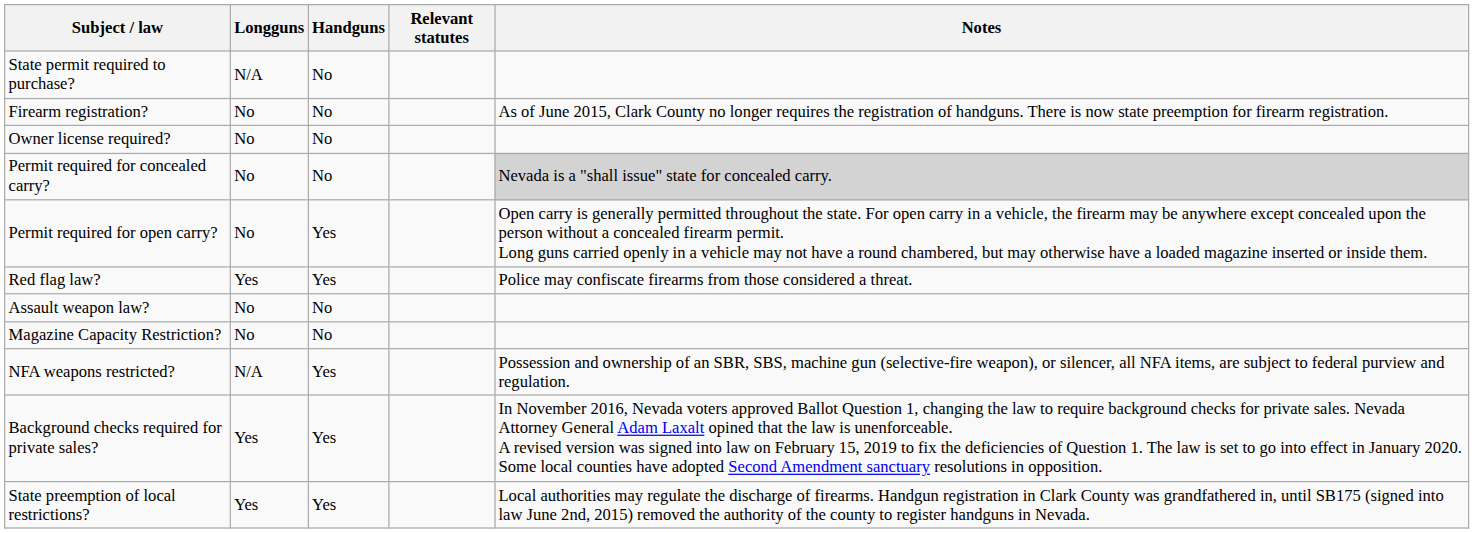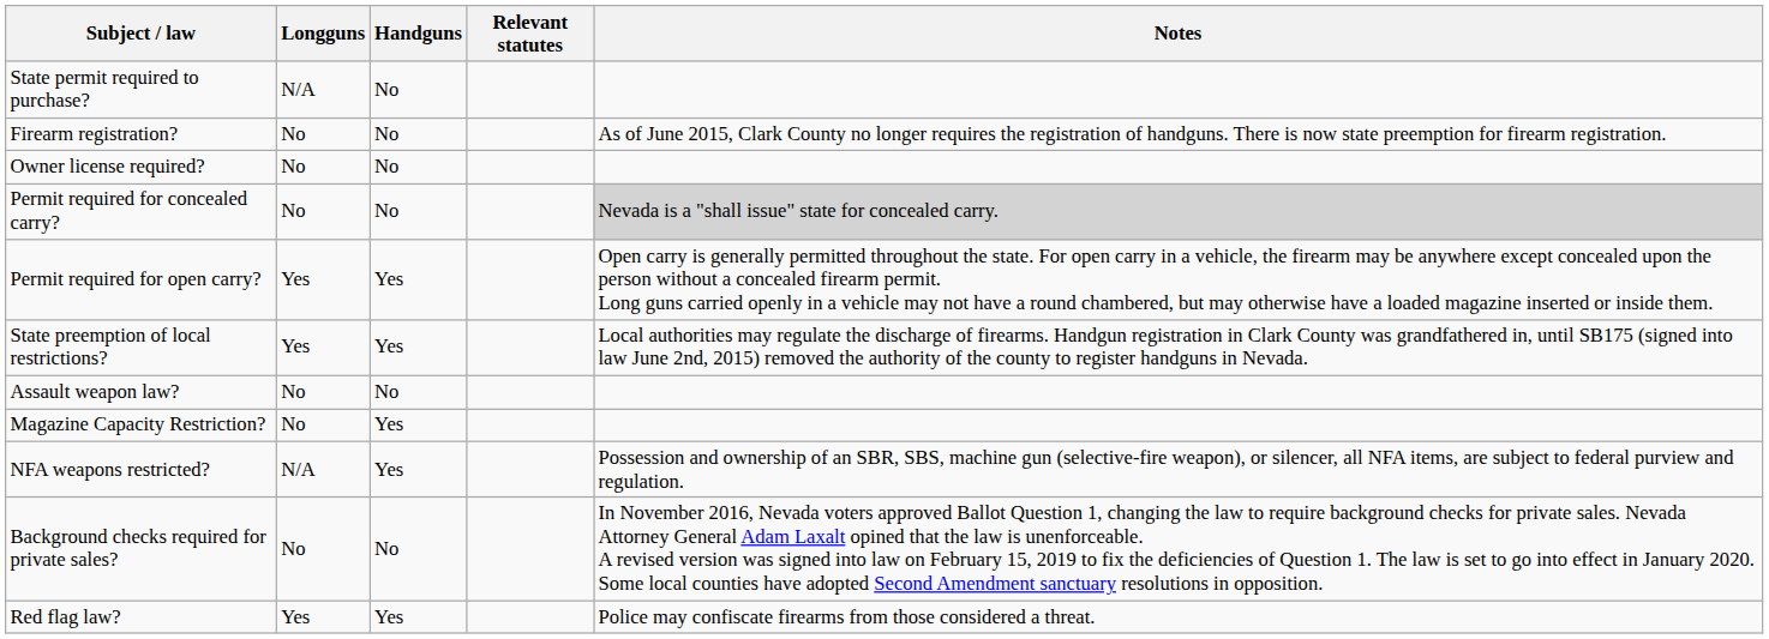Permit required for open carry? | Longguns: No -> Yes
rows swapped: State preemption of local restrictions? <-> Red flag law?
Magazine Capacity Restriction? | Handguns: No -> Yes
Background checks required for private sales? | Longguns: Yes -> No
Background checks required for private sales? | Handguns: Yes -> No
